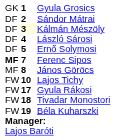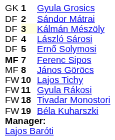Gyula Rákosi | column 2: 17 -> 11
